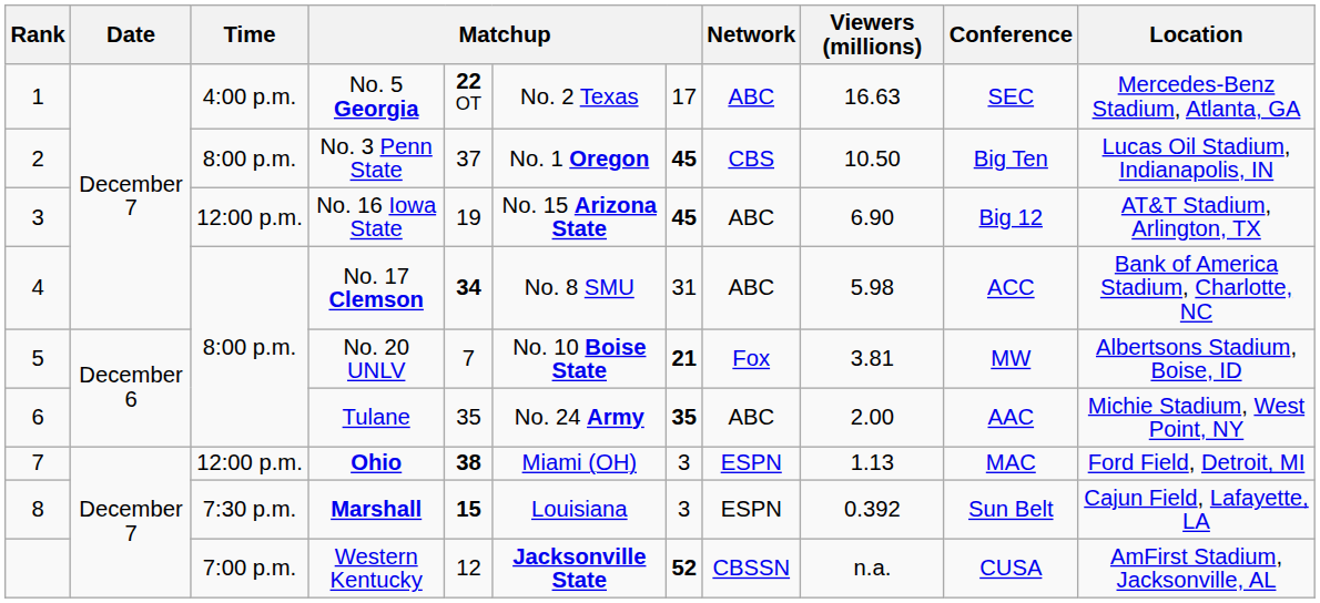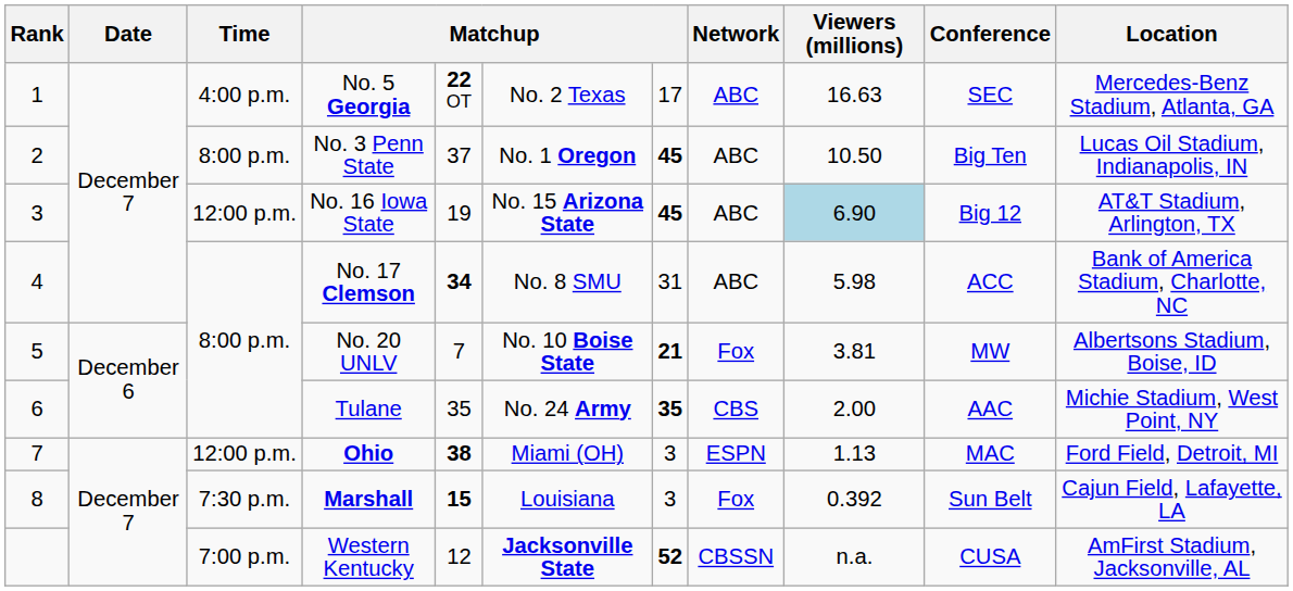No. 3 Penn State | Network: CBS -> ABC
No. 16 Iowa State | Viewers (millions): no background -> lightblue background
Tulane | Network: ABC -> CBS
Marshall | Network: ESPN -> Fox
